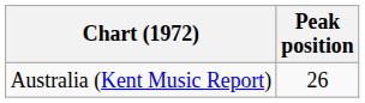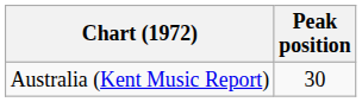Australia (Kent Music Report) | Peak position: 26 -> 30
